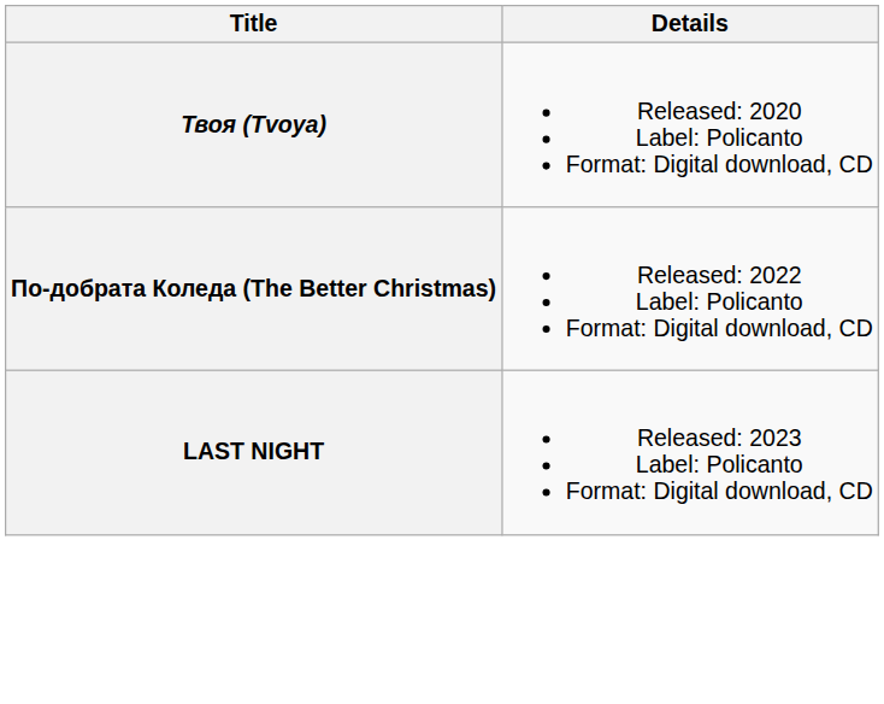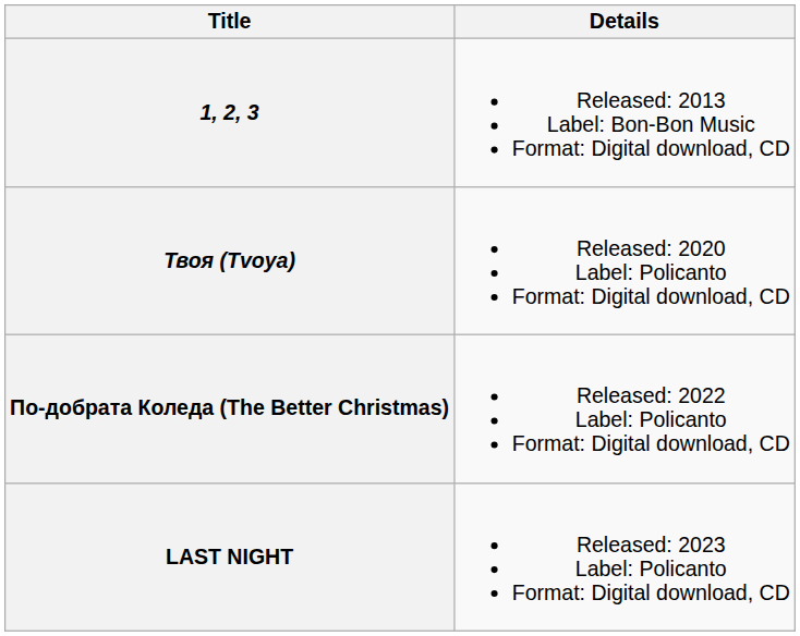+ row: 1, 2, 3 | Released: 2013 Label: Bon-Bon Music Format: Digital download, CD
